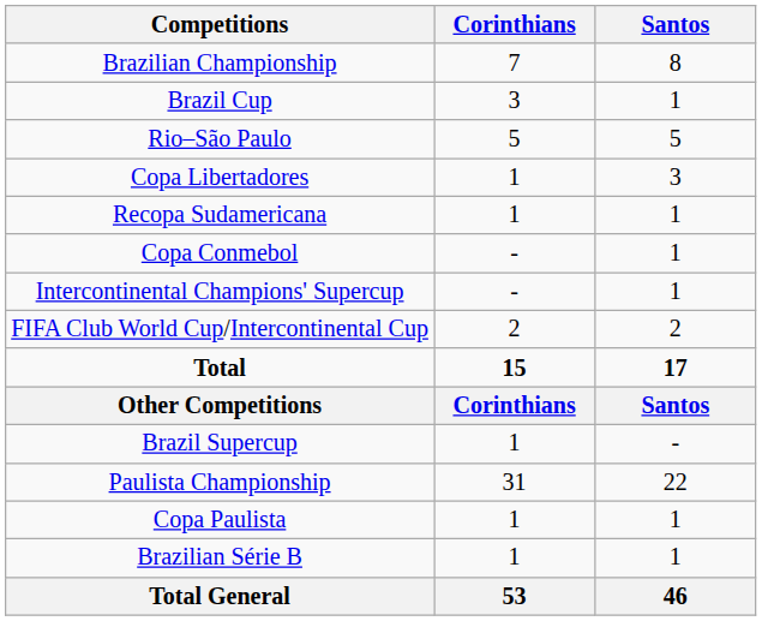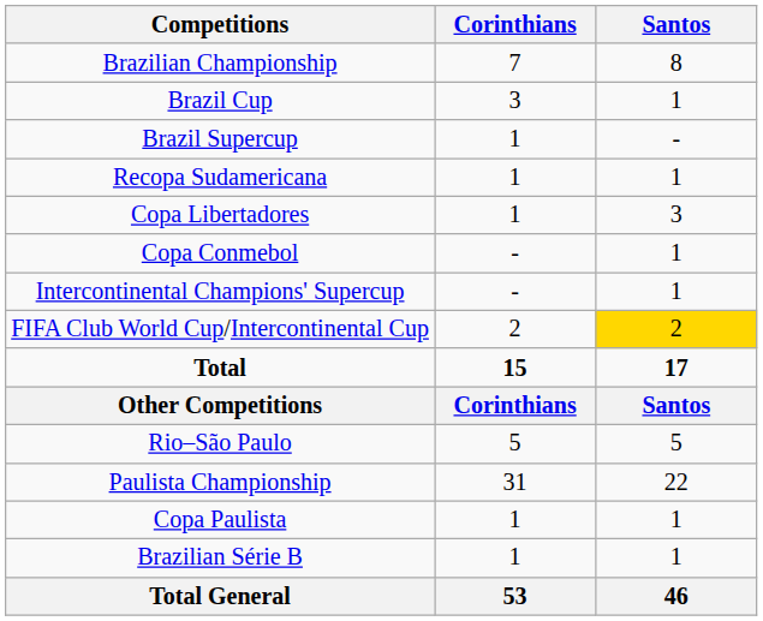rows swapped: Brazil Supercup <-> Rio–São Paulo
rows swapped: Copa Libertadores <-> Recopa Sudamericana
FIFA Club World Cup/Intercontinental Cup | Santos: no background -> gold background
